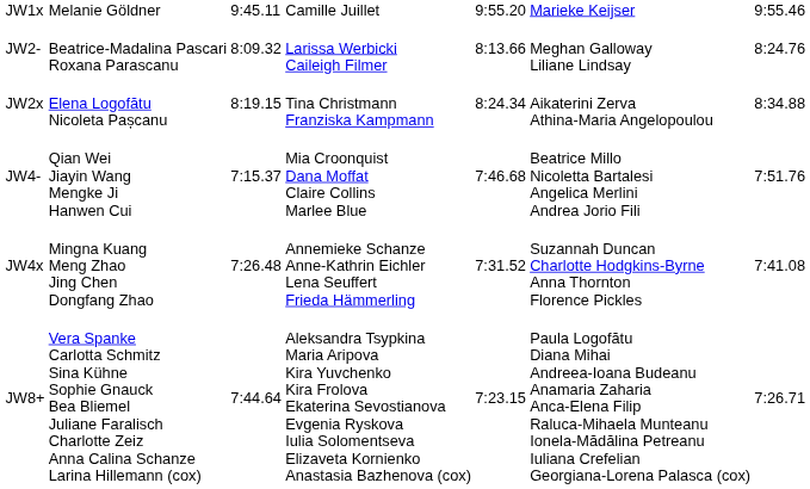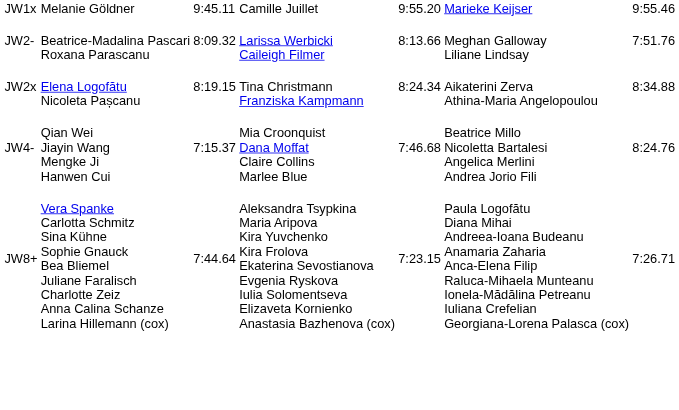JW2- | column 7: 8:24.76 -> 7:51.76
JW4- | column 7: 7:51.76 -> 8:24.76
- row: JW4x | Mingna Kuang Meng Zhao Jing Chen Dongfang Zhao | 7:26.48 | Annemieke Schanze Anne-Kathrin Eichler Lena Seuffert Frieda Hämmerling | 7:31.52 | Suzannah Duncan Charlotte Hodgkins-Byrne Anna Thornton Florence Pickles | 7:41.08
